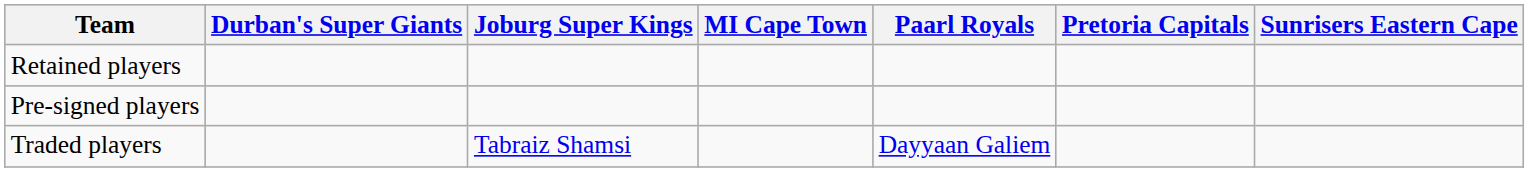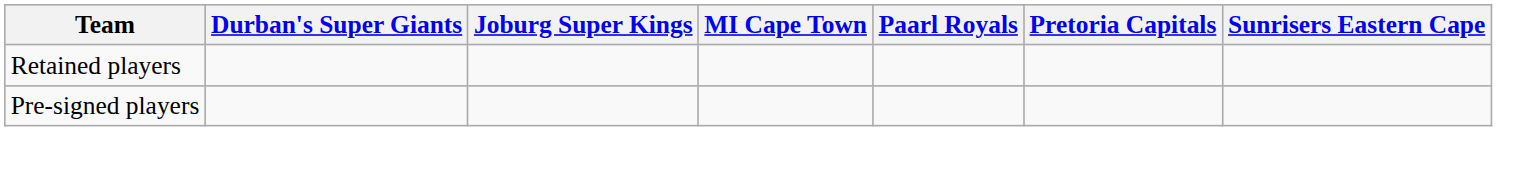- row: Traded players | Tabraiz Shamsi | Dayyaan Galiem
